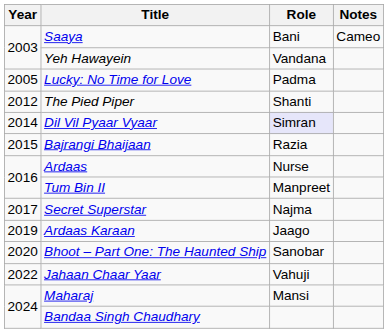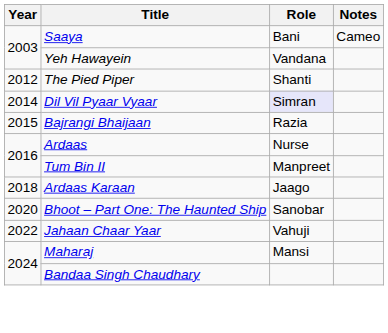- row: 2005 | Lucky: No Time for Love | Padma
- row: 2017 | Secret Superstar | Najma
Ardaas Karaan | Year: 2019 -> 2018
